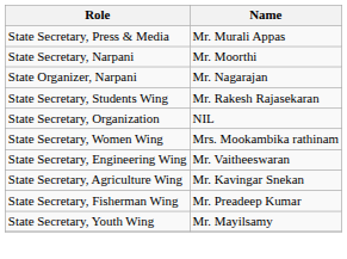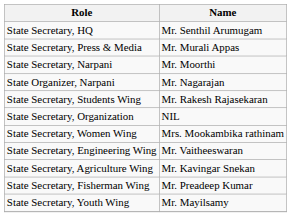+ row: State Secretary, HQ | Mr. Senthil Arumugam
